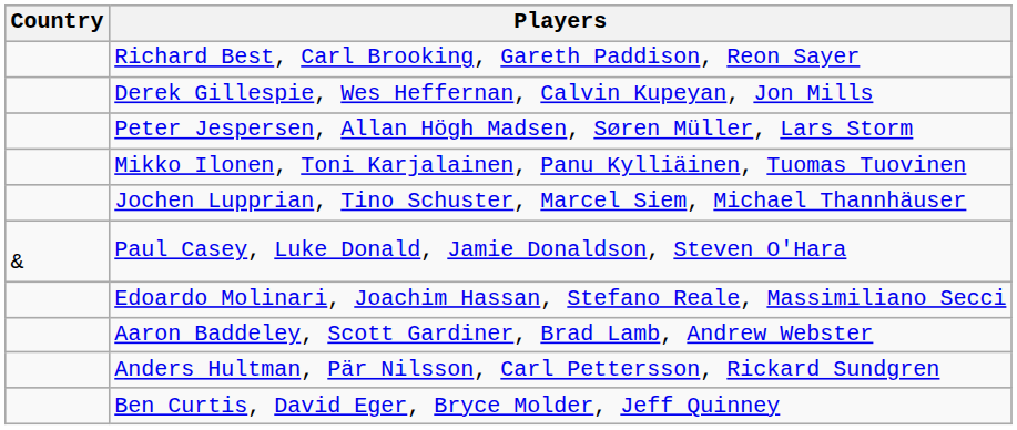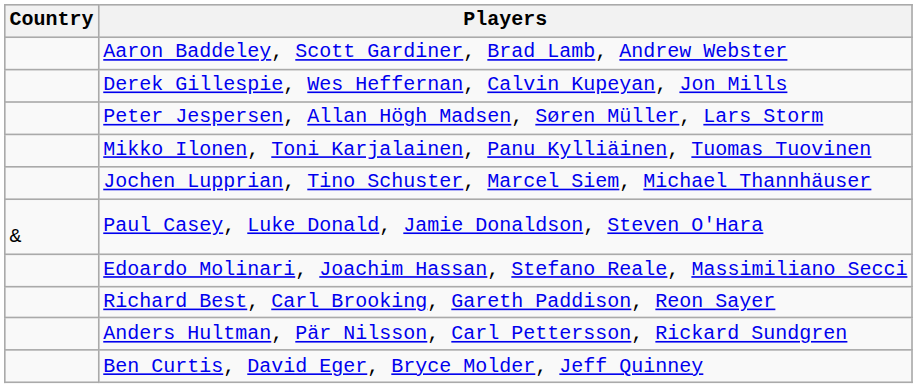rows swapped: Aaron Baddeley, Scott Gardiner, Brad Lamb, Andrew Webster <-> Richard Best, Carl Brooking, Gareth Paddison, Reon Sayer
